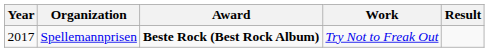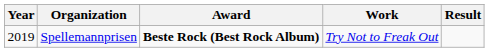Spellemannprisen | Year: 2017 -> 2019
